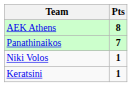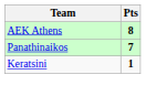- row: Niki Volos | 1
